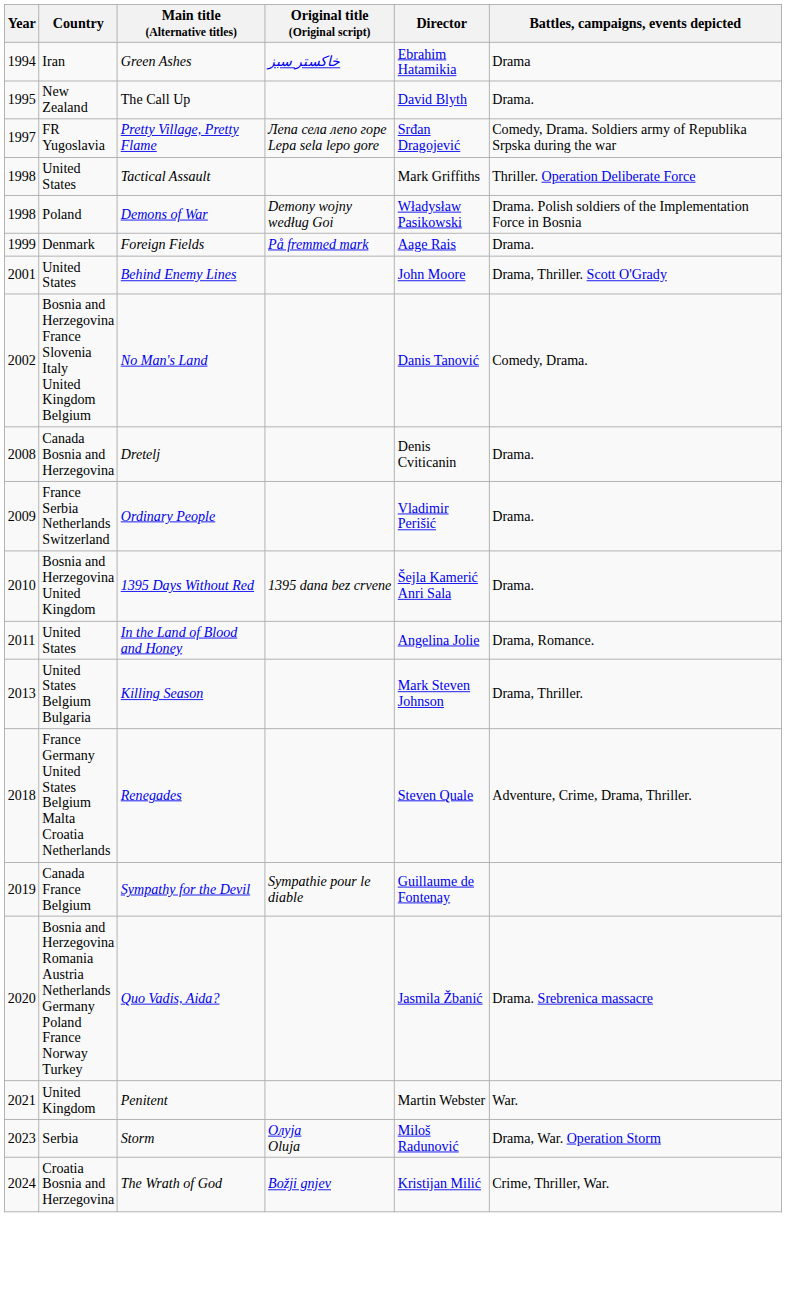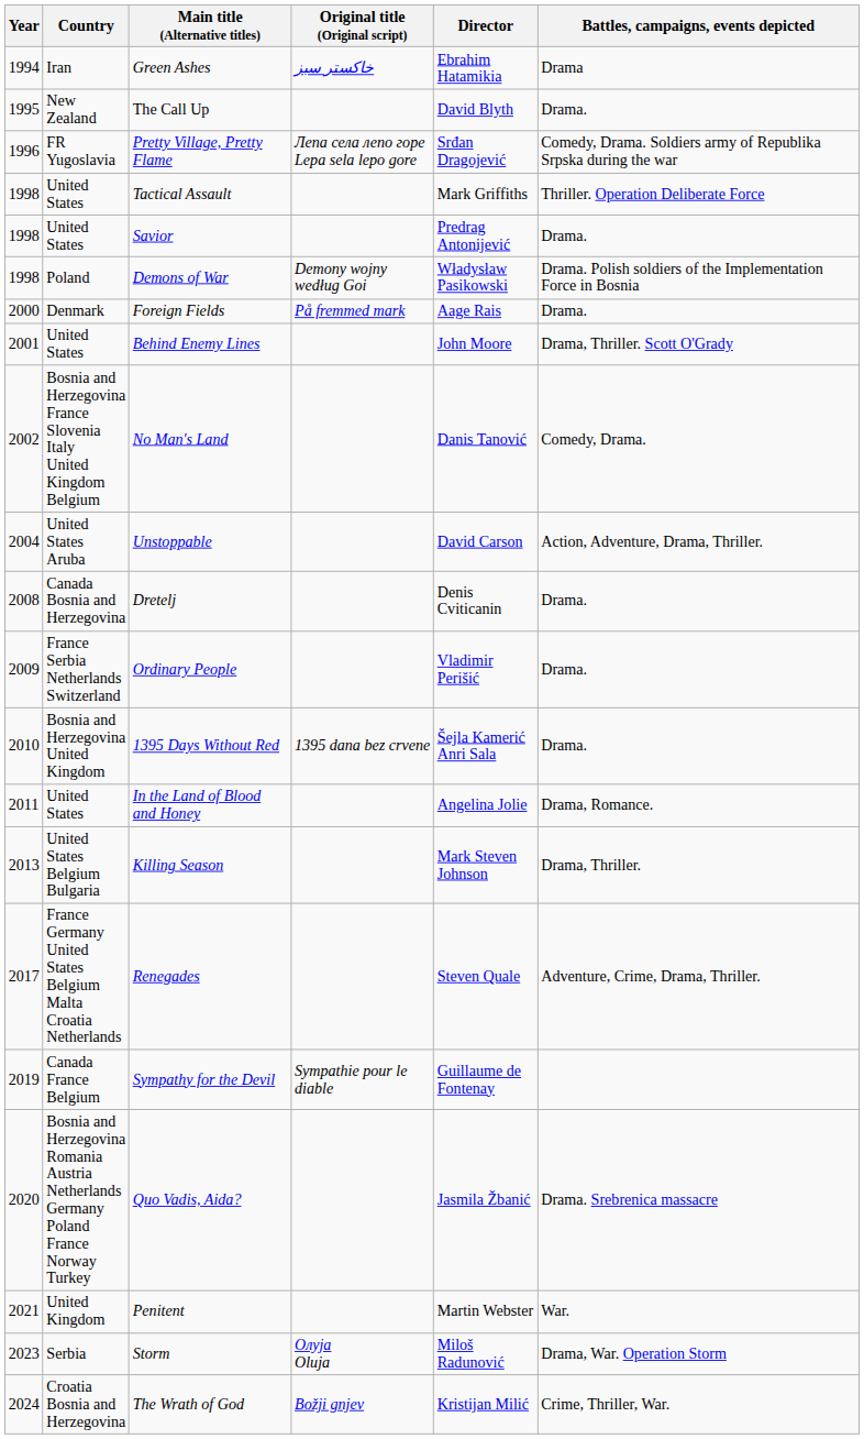Pretty Village, Pretty Flame | Year: 1997 -> 1996
+ row: 1998 | United States | Savior | Predrag Antonijević | Drama.
Foreign Fields | Year: 1999 -> 2000
+ row: 2004 | United States Aruba | Unstoppable | David Carson | Action, Adventure, Drama, Thriller.
Renegades | Year: 2018 -> 2017
